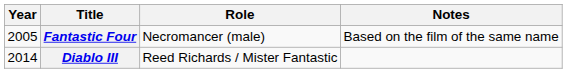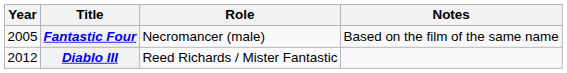Diablo III | Year: 2014 -> 2012
